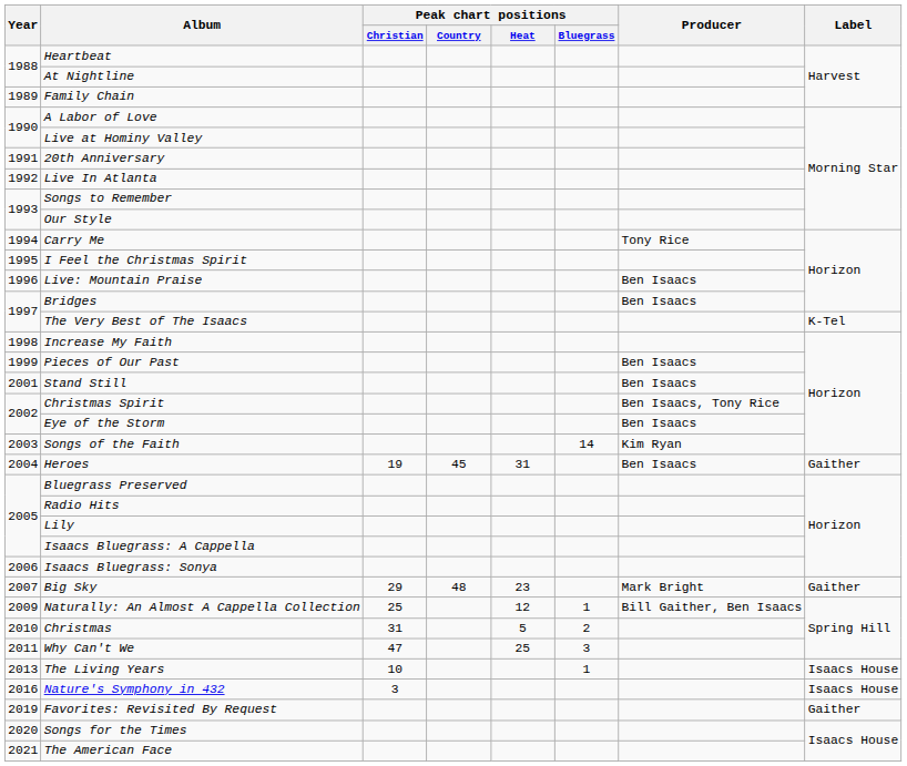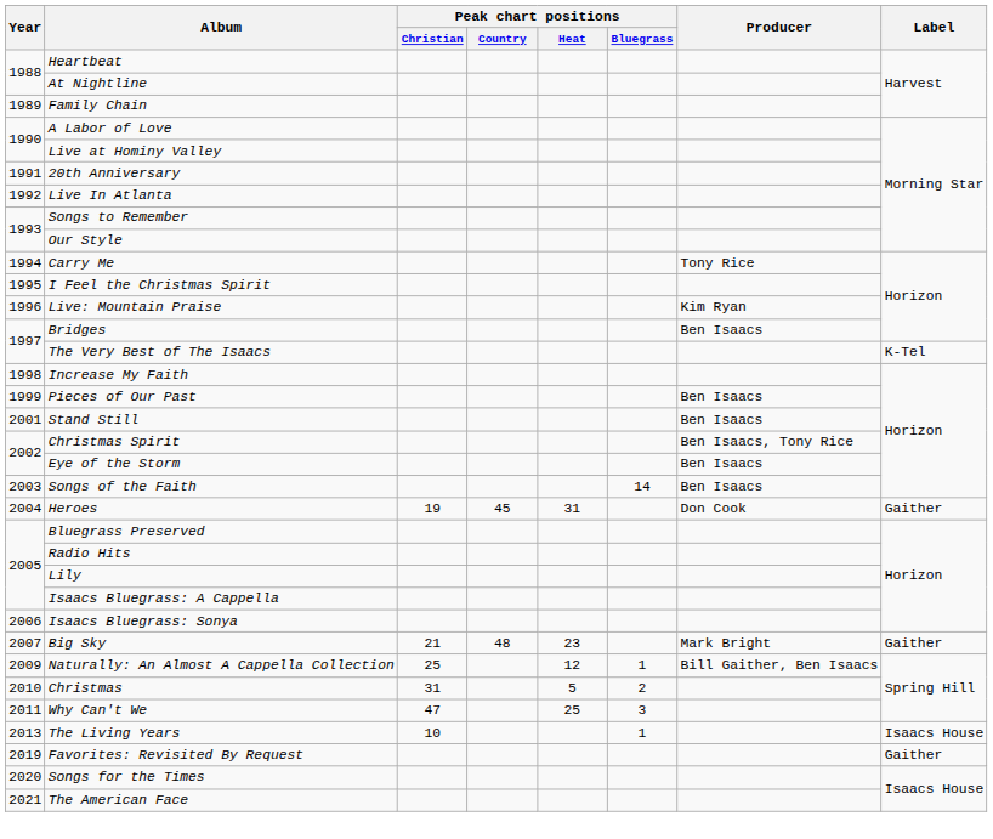Live: Mountain Praise | Producer: Ben Isaacs -> Kim Ryan
Songs of the Faith | Producer: Kim Ryan -> Ben Isaacs
Heroes | Producer: Ben Isaacs -> Don Cook
Big Sky | Peak chart positions / Christian: 29 -> 21
- row: 2016 | Nature's Symphony in 432 | 3 | Isaacs House
